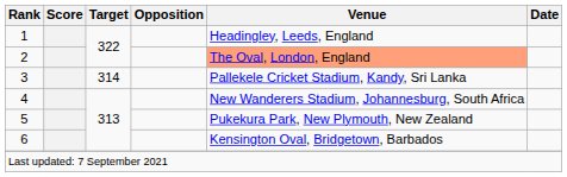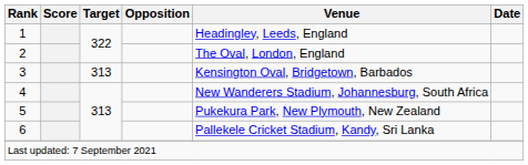2 | Venue: lightsalmon background -> no background
3 | Target: 314 -> 313
3 | Venue: Pallekele Cricket Stadium, Kandy, Sri Lanka -> Kensington Oval, Bridgetown, Barbados
6 | Venue: Kensington Oval, Bridgetown, Barbados -> Pallekele Cricket Stadium, Kandy, Sri Lanka
